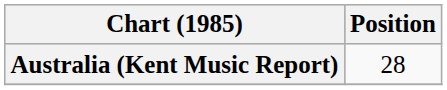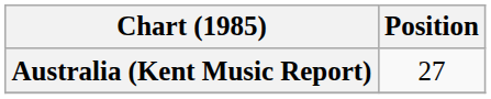Australia (Kent Music Report) | Position: 28 -> 27
